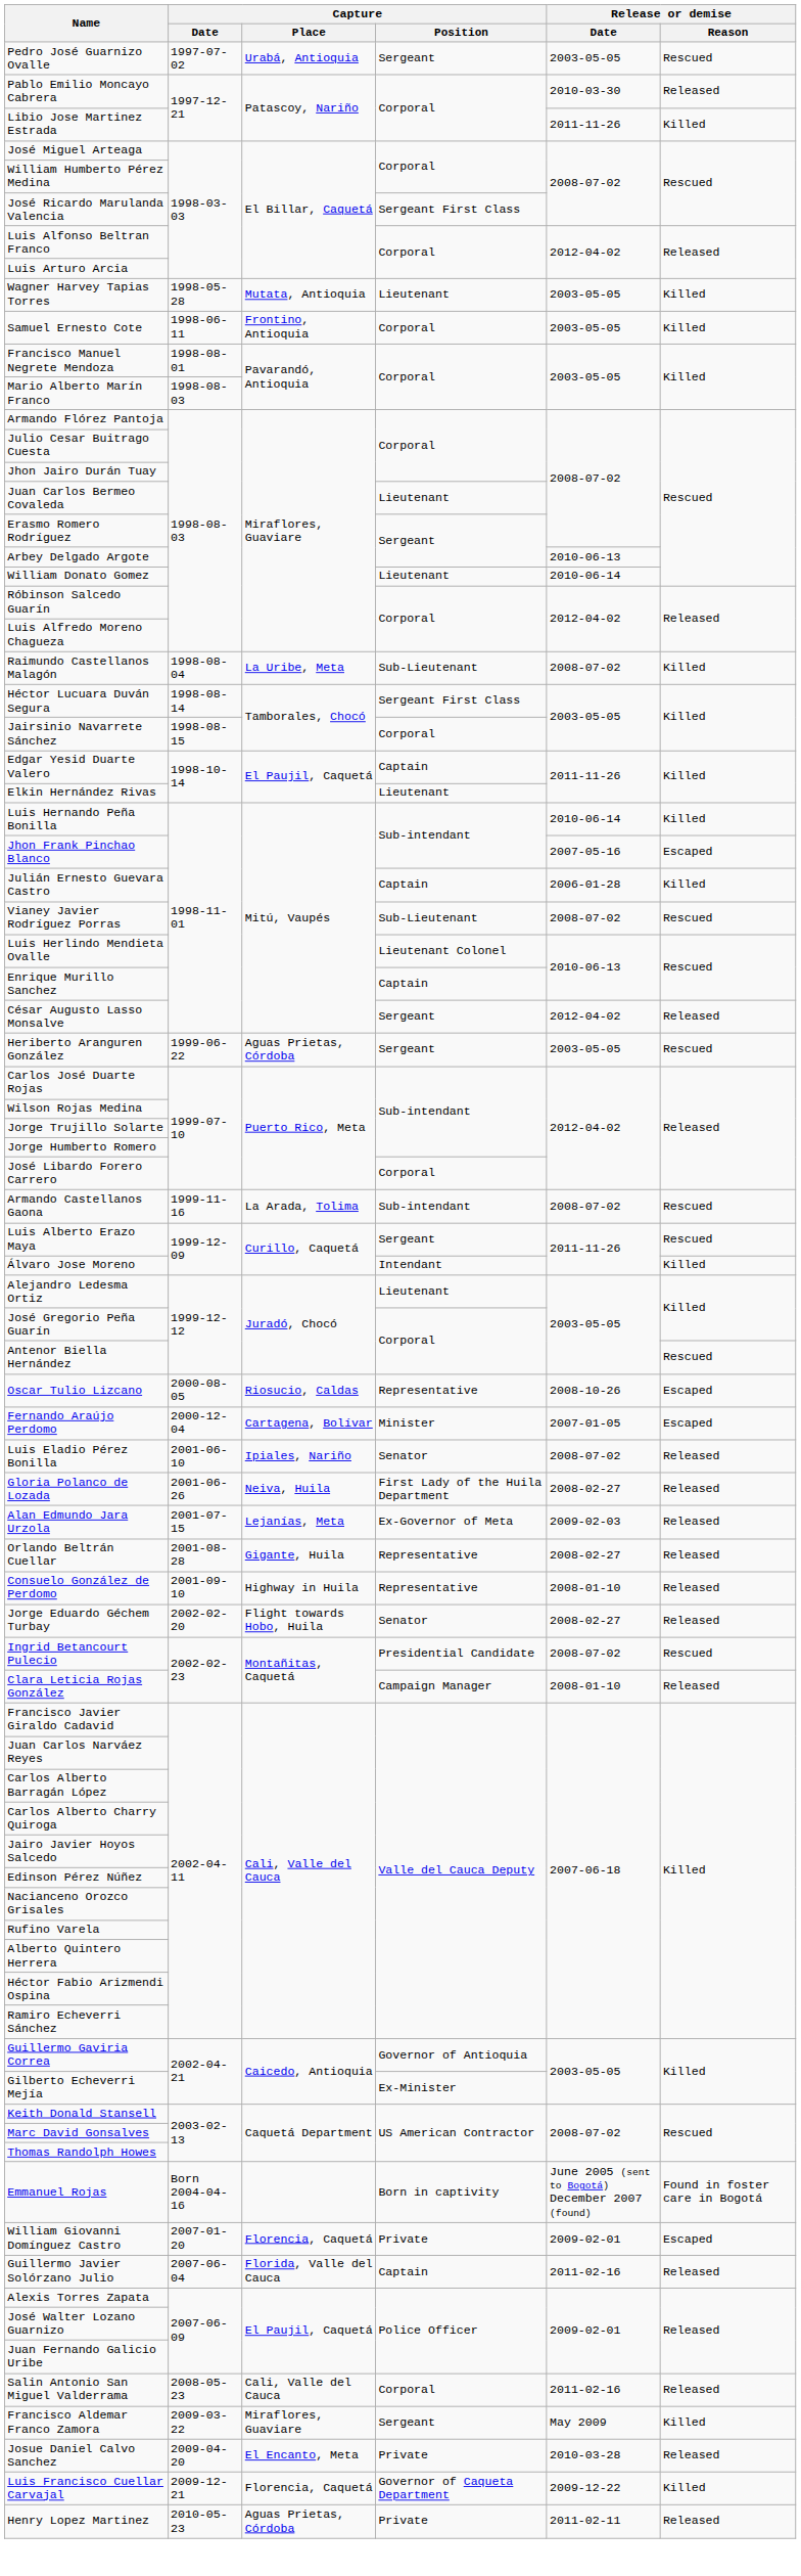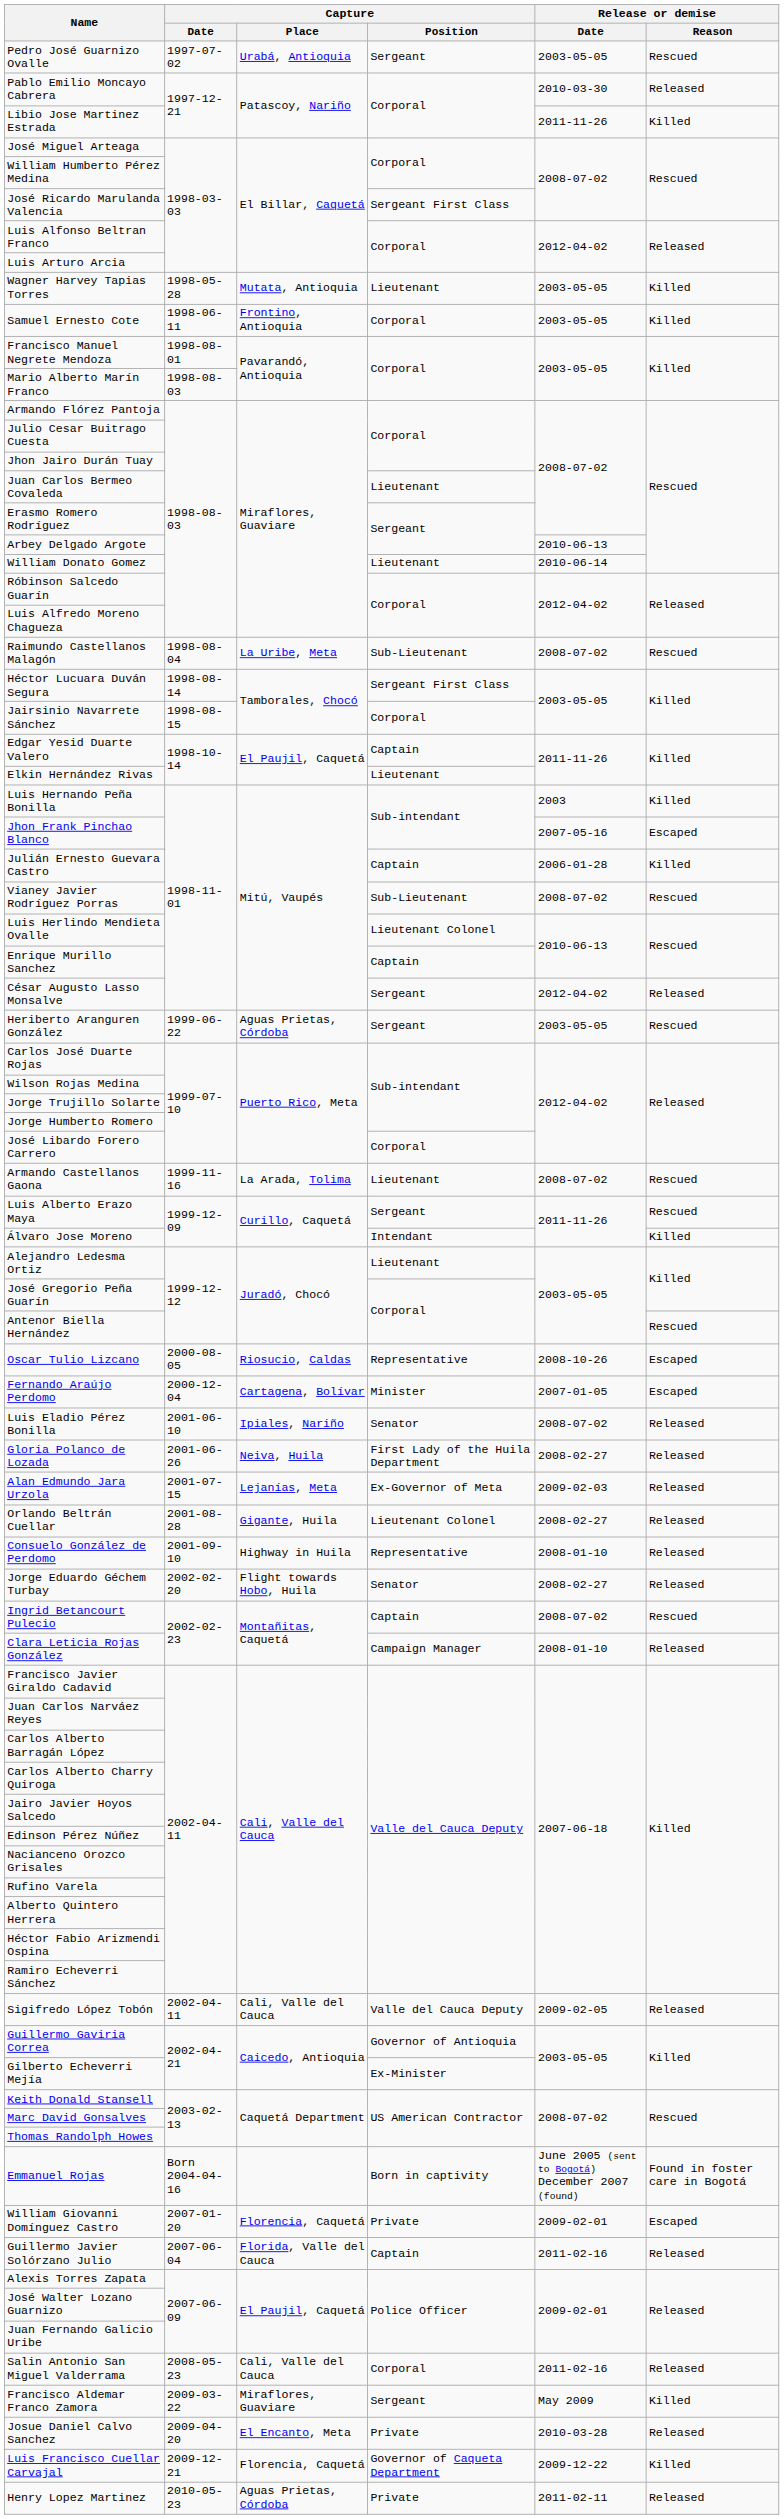Raimundo Castellanos Malagón | Release or demise / Reason: Killed -> Rescued
Luis Hernando Peña Bonilla | Release or demise / Date: 2010-06-14 -> 2003
Armando Castellanos Gaona | Capture / Position: Sub-intendant -> Lieutenant
Orlando Beltrán Cuellar | Capture / Position: Representative -> Lieutenant Colonel
Ingrid Betancourt Pulecio | Capture / Position: Presidential Candidate -> Captain
+ row: Sigifredo López Tobón | 2002-04-11 | Cali, Valle del Cauca | Valle del Cauca Deputy | 2009-02-05 | Released
